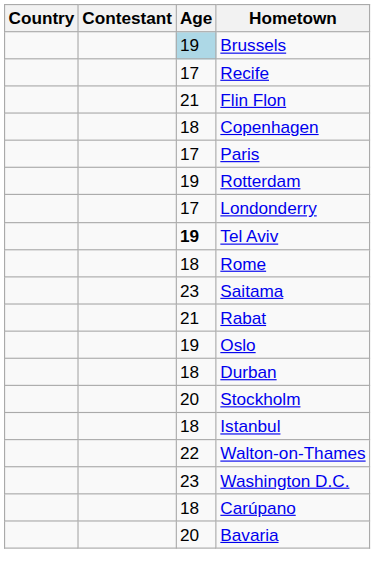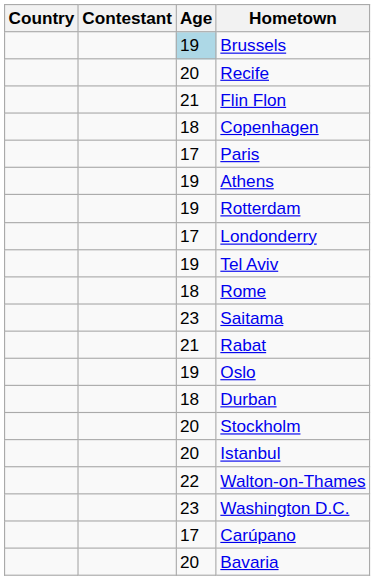Recife | Age: 17 -> 20
+ row: 19 | Athens
Tel Aviv | Age: bold -> normal
Istanbul | Age: 18 -> 20
Carúpano | Age: 18 -> 17
